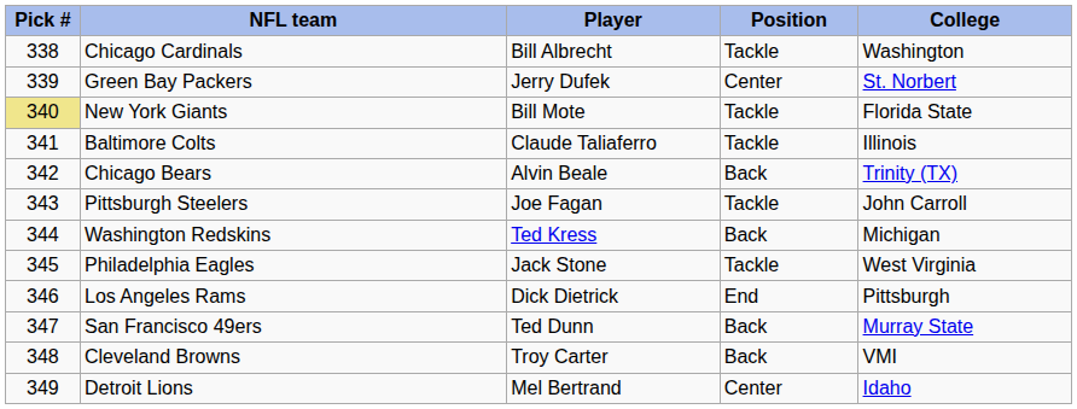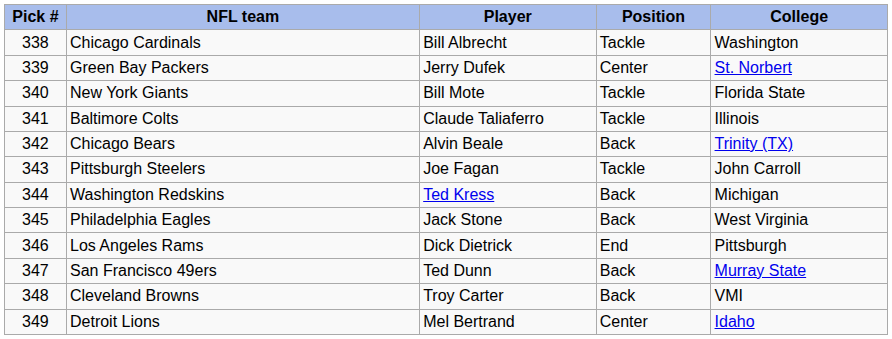New York Giants | Pick #: khaki background -> no background
Philadelphia Eagles | Position: Tackle -> Back
